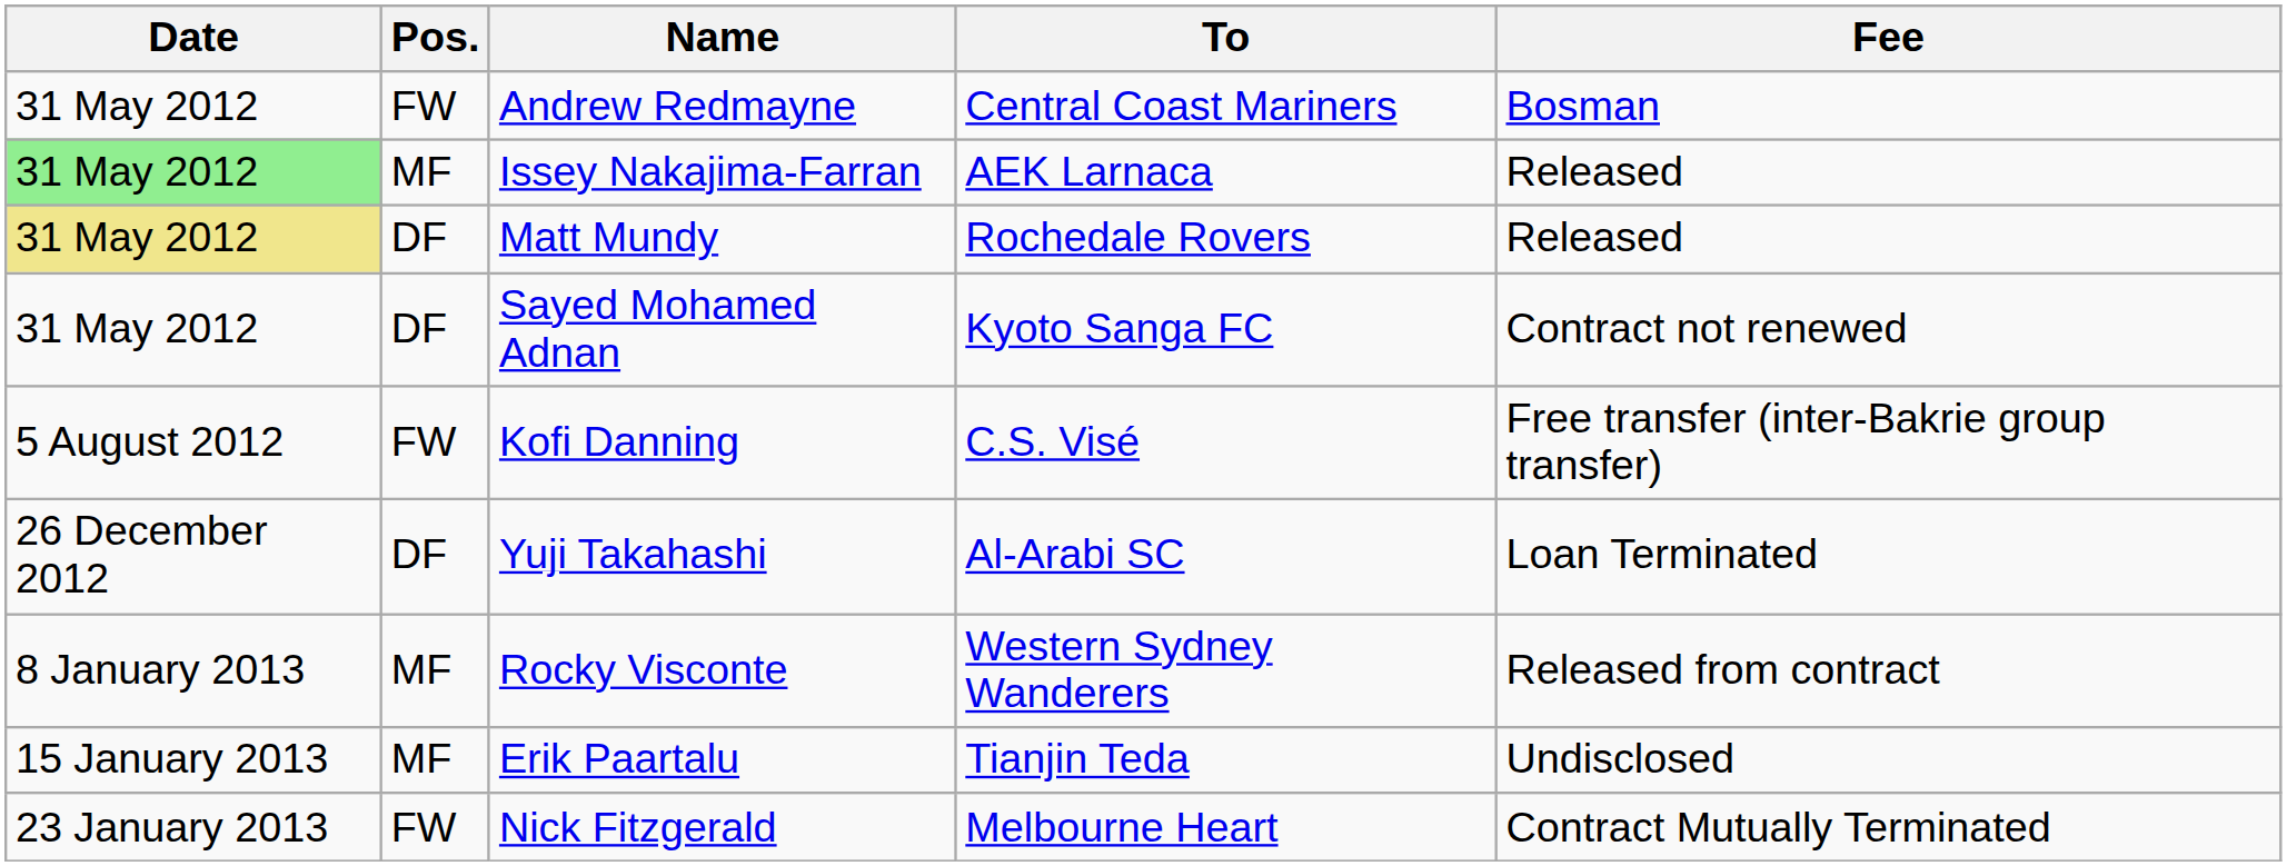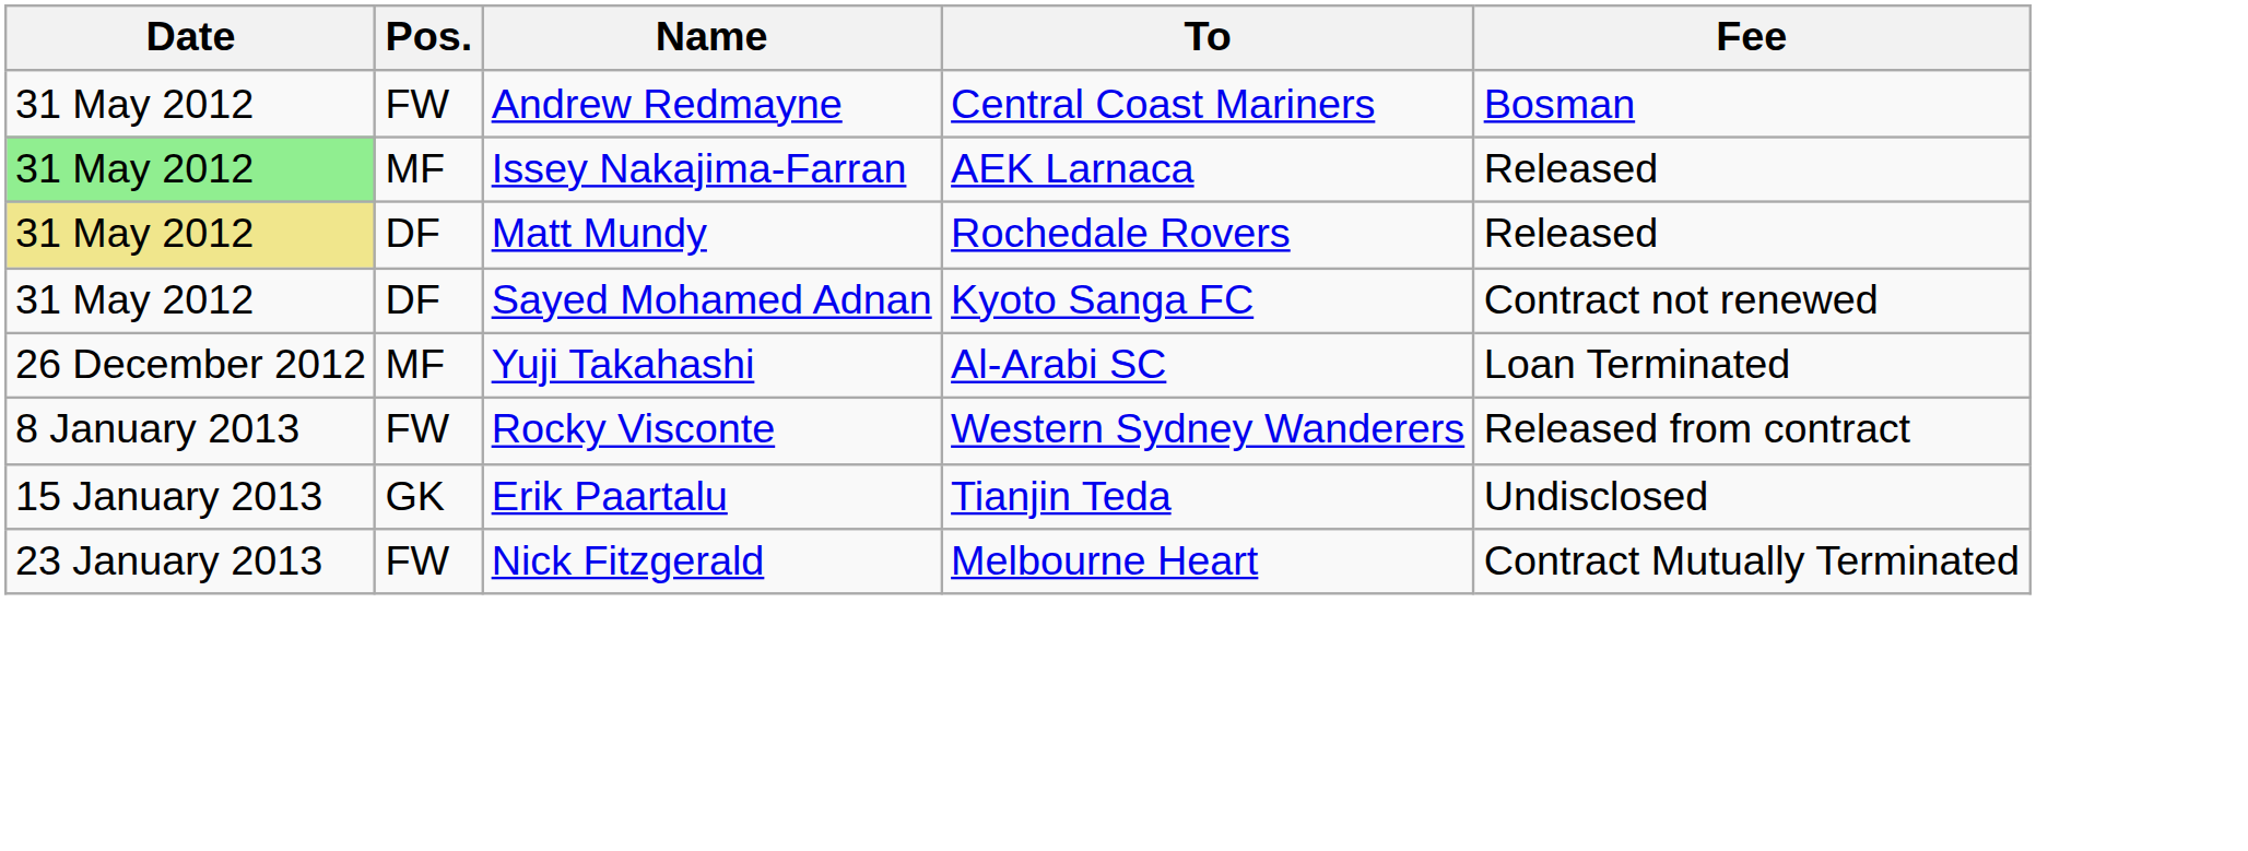- row: 5 August 2012 | FW | Kofi Danning | C.S. Visé | Free transfer (inter-Bakrie group transfer)
Yuji Takahashi | Pos.: DF -> MF
Rocky Visconte | Pos.: MF -> FW
Erik Paartalu | Pos.: MF -> GK
